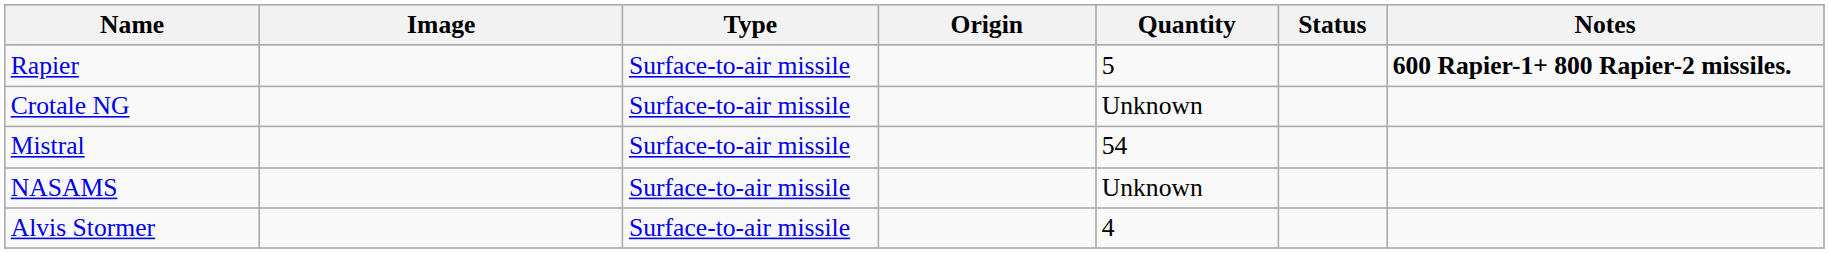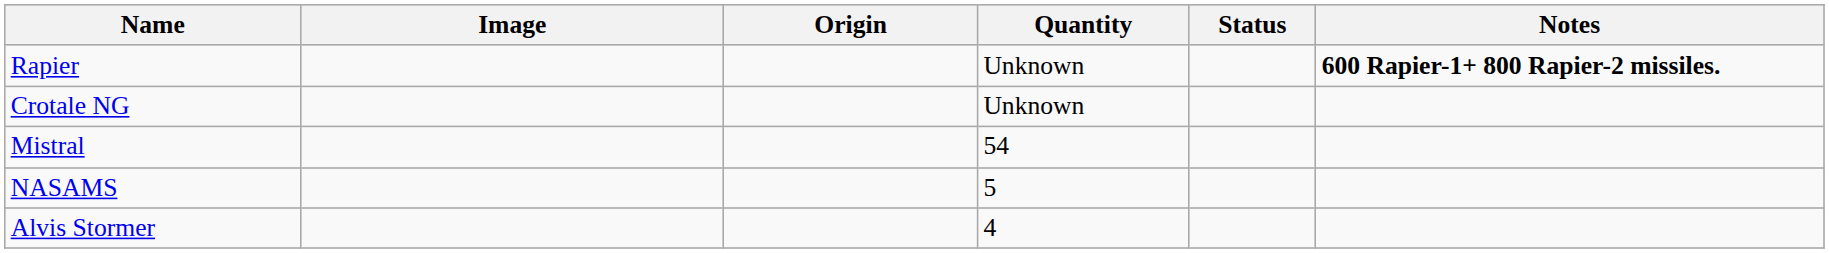- column: Type | Surface-to-air missile | Surface-to-air missile | Surface-to-air missile | Surface-to-air missile | Surface-to-air missile
Rapier | Quantity: 5 -> Unknown
NASAMS | Quantity: Unknown -> 5
